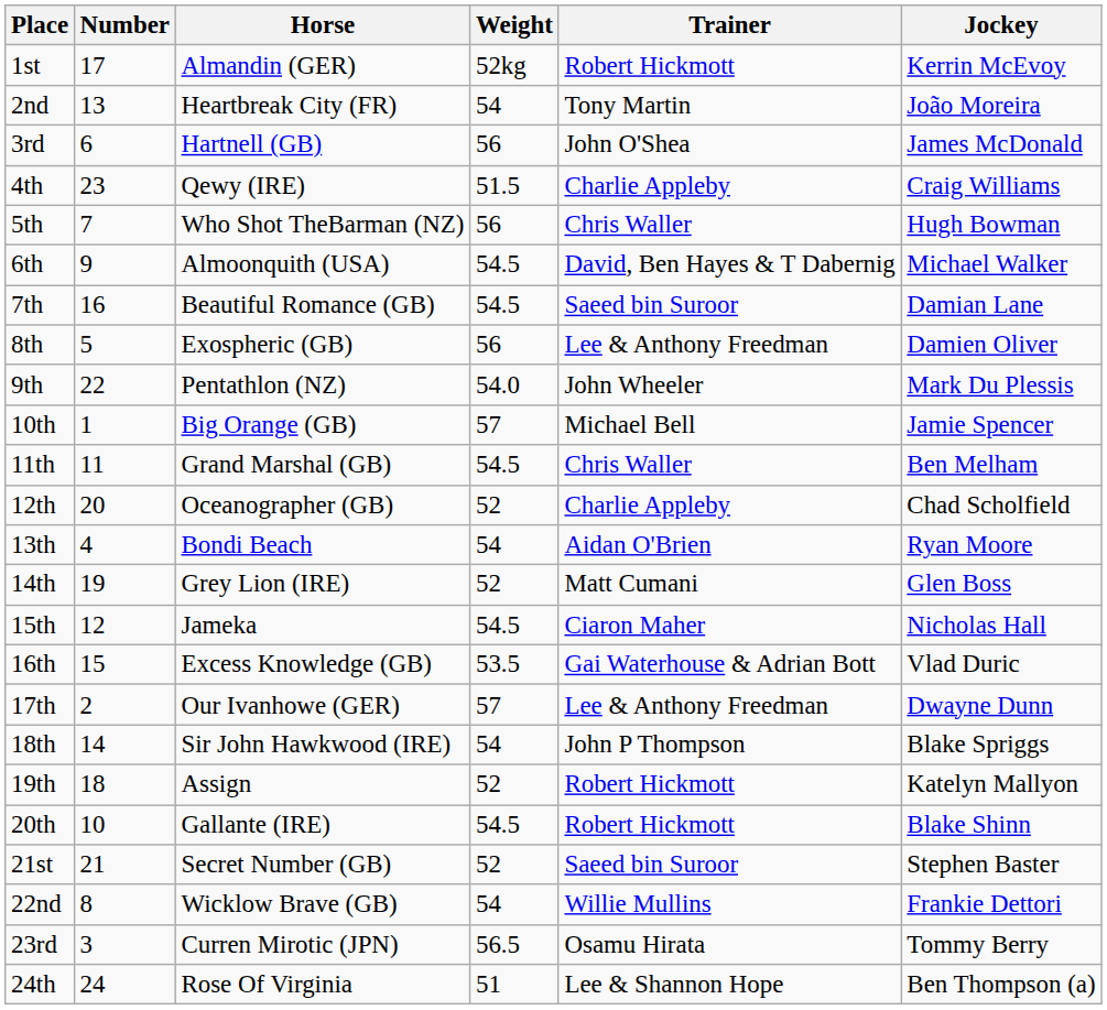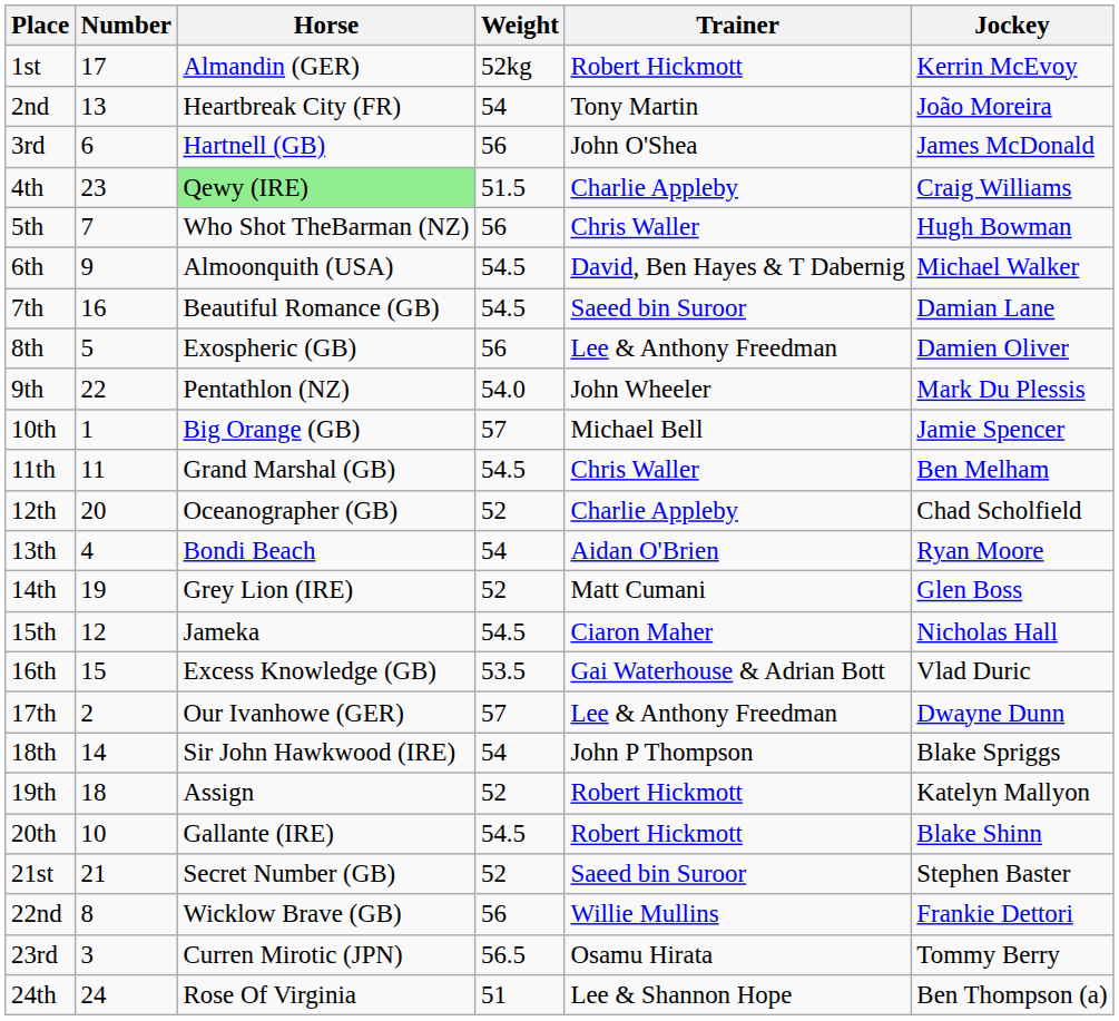4th | Horse: no background -> lightgreen background
22nd | Weight: 54 -> 56
